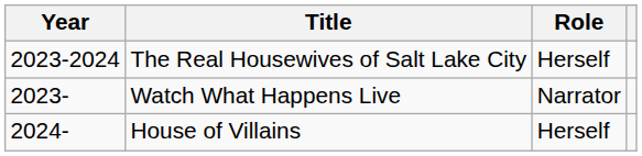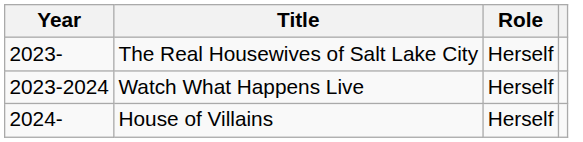The Real Housewives of Salt Lake City | Year: 2023-2024 -> 2023-
Watch What Happens Live | Year: 2023- -> 2023-2024
Watch What Happens Live | Role: Narrator -> Herself
